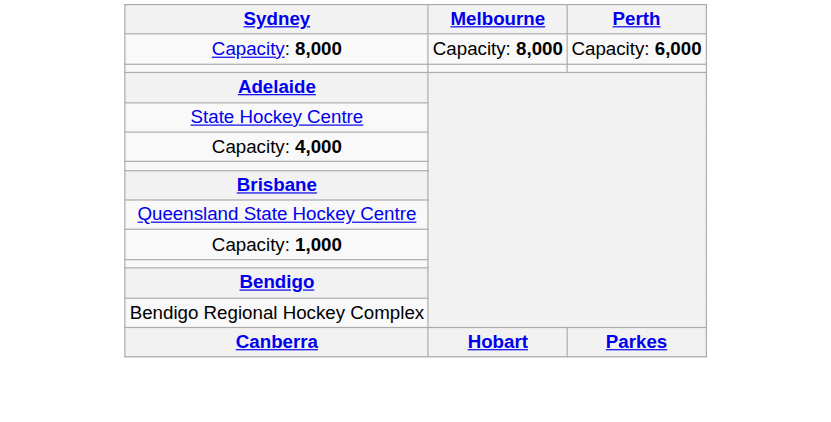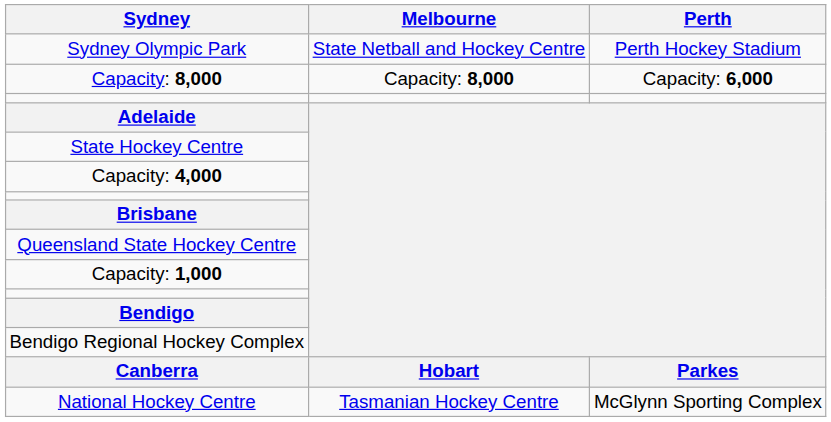+ row: Sydney Olympic Park | State Netball and Hockey Centre | Perth Hockey Stadium
+ row: National Hockey Centre | Tasmanian Hockey Centre | McGlynn Sporting Complex
